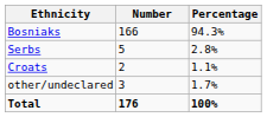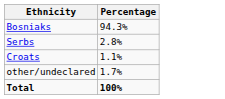- column: Number | 166 | 5 | 2 | 3 | 176
